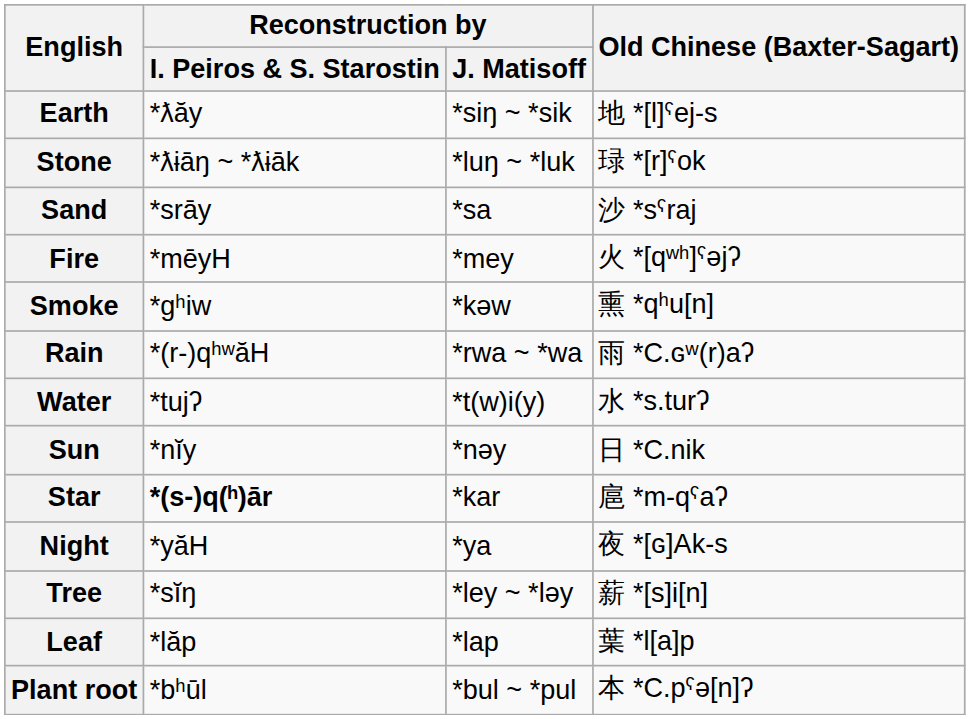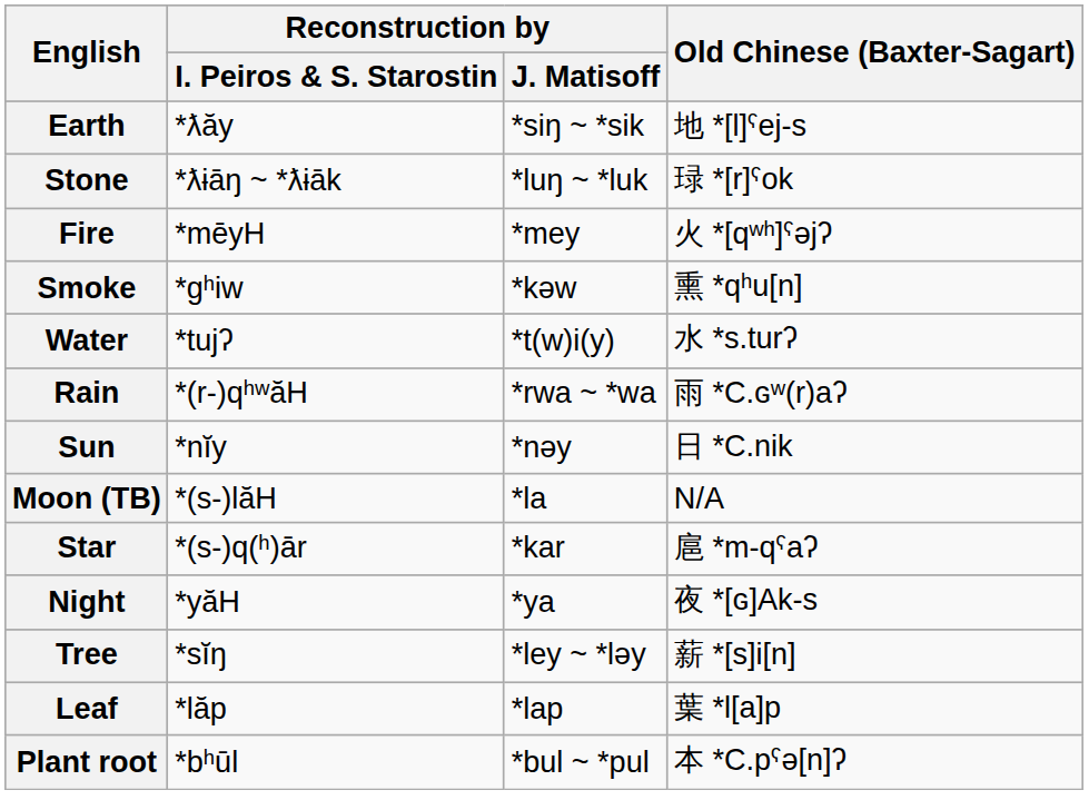- row: Sand | *srāy | *sa | 沙 *sˤraj
rows swapped: Water <-> Rain
+ row: Moon (TB) | *(s-)lăH | *la | N/A
Star | Reconstruction by / I. Peiros & S. Starostin: bold -> normal
